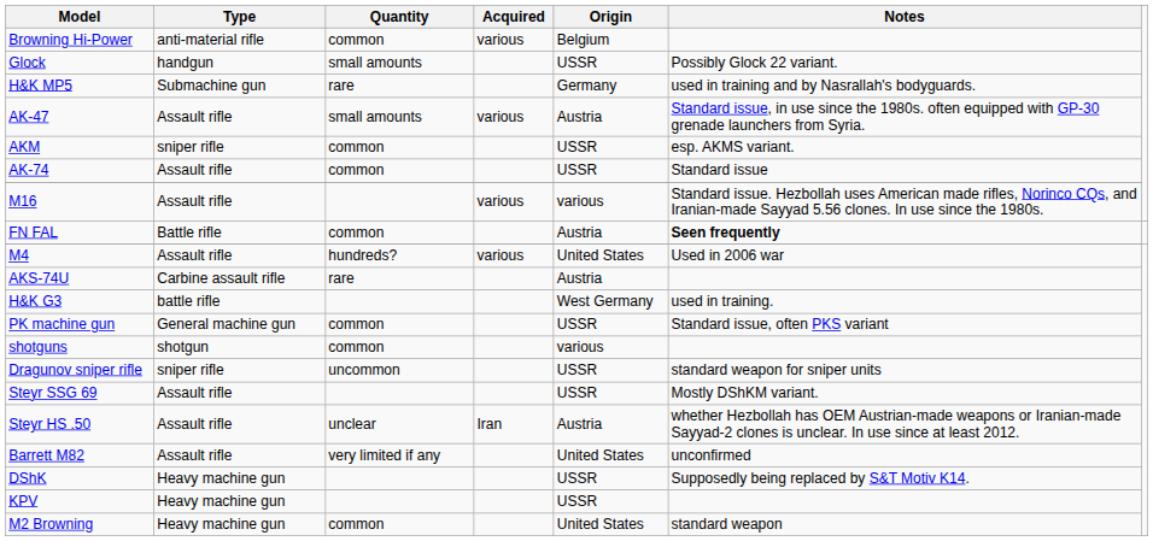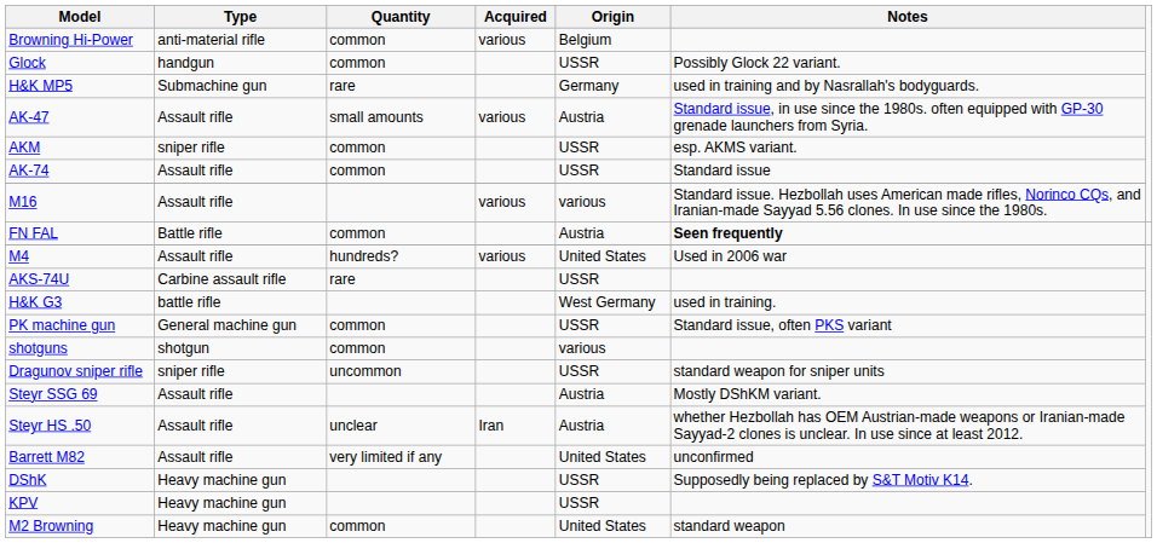Glock | Quantity: small amounts -> common
AKS-74U | Origin: Austria -> USSR
Steyr SSG 69 | Origin: USSR -> Austria
